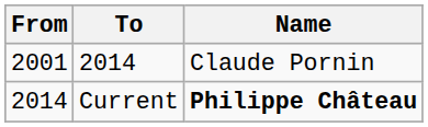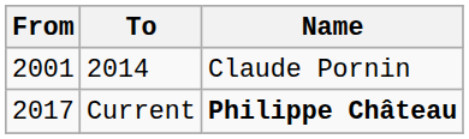Current | From: 2014 -> 2017
